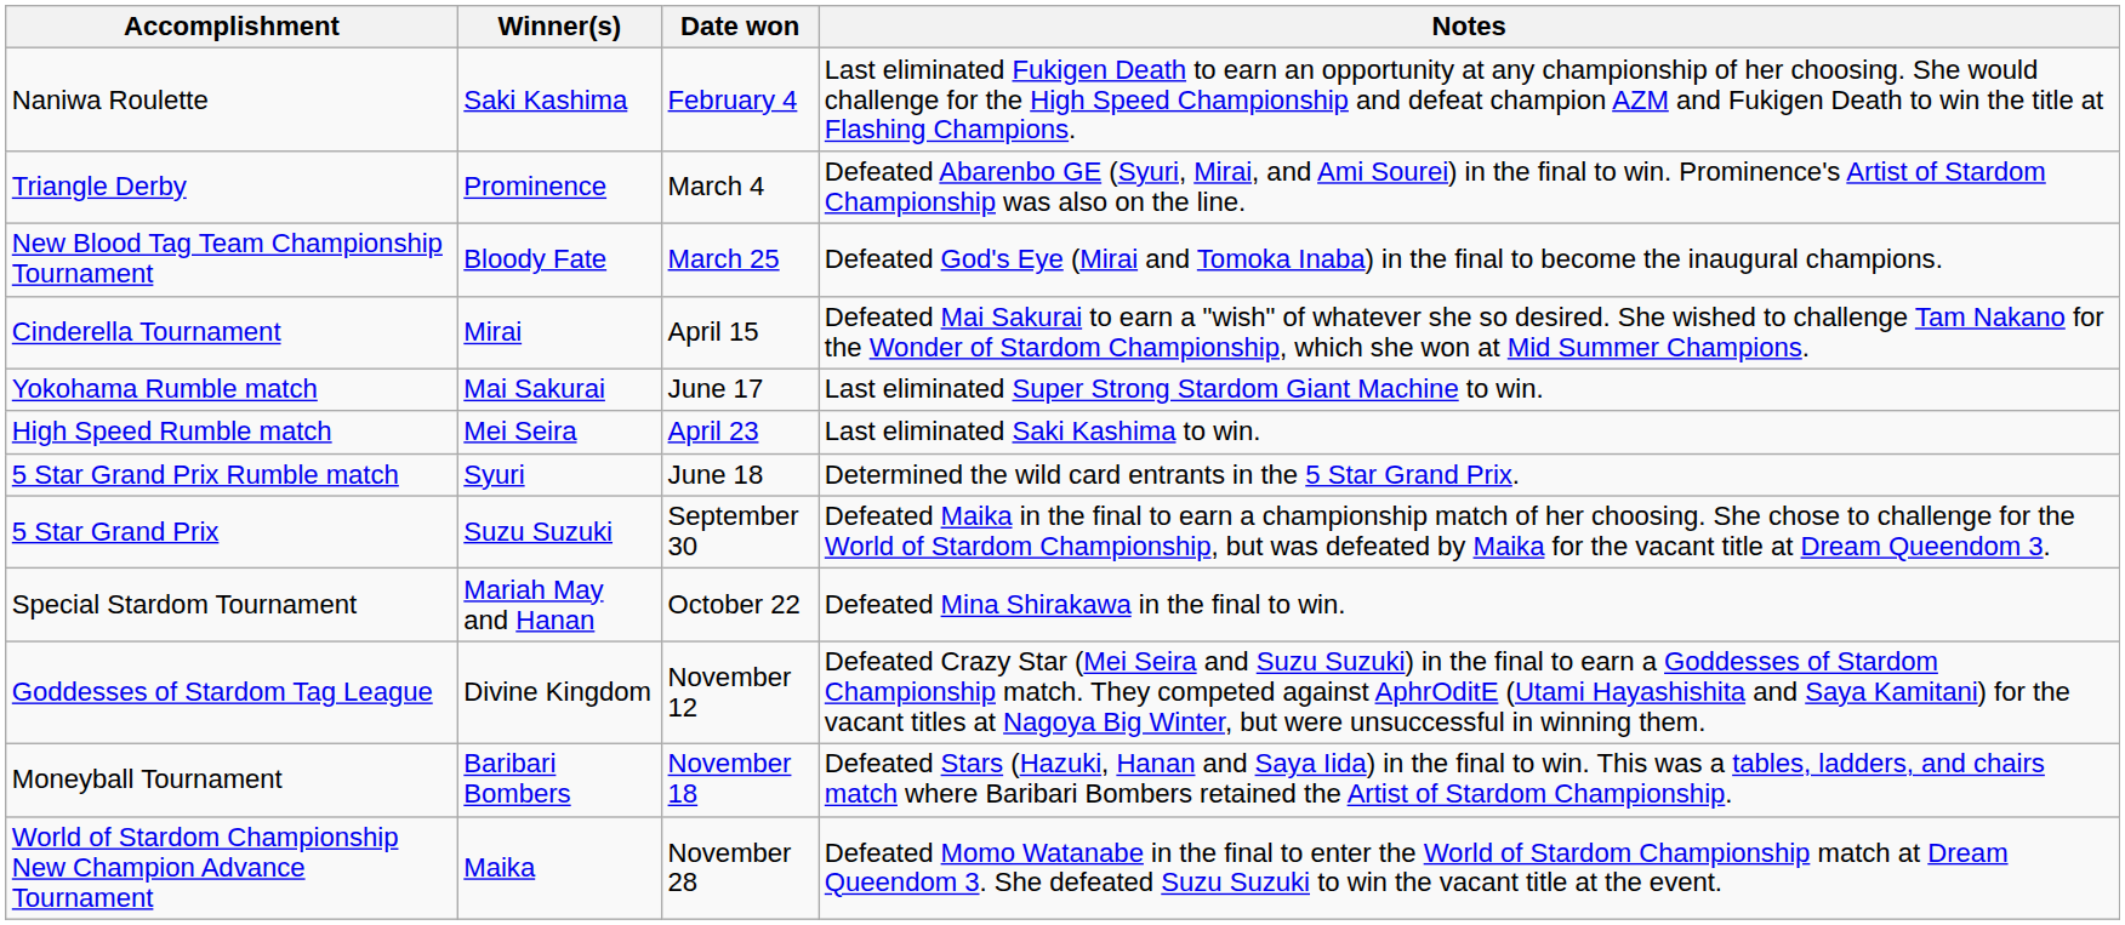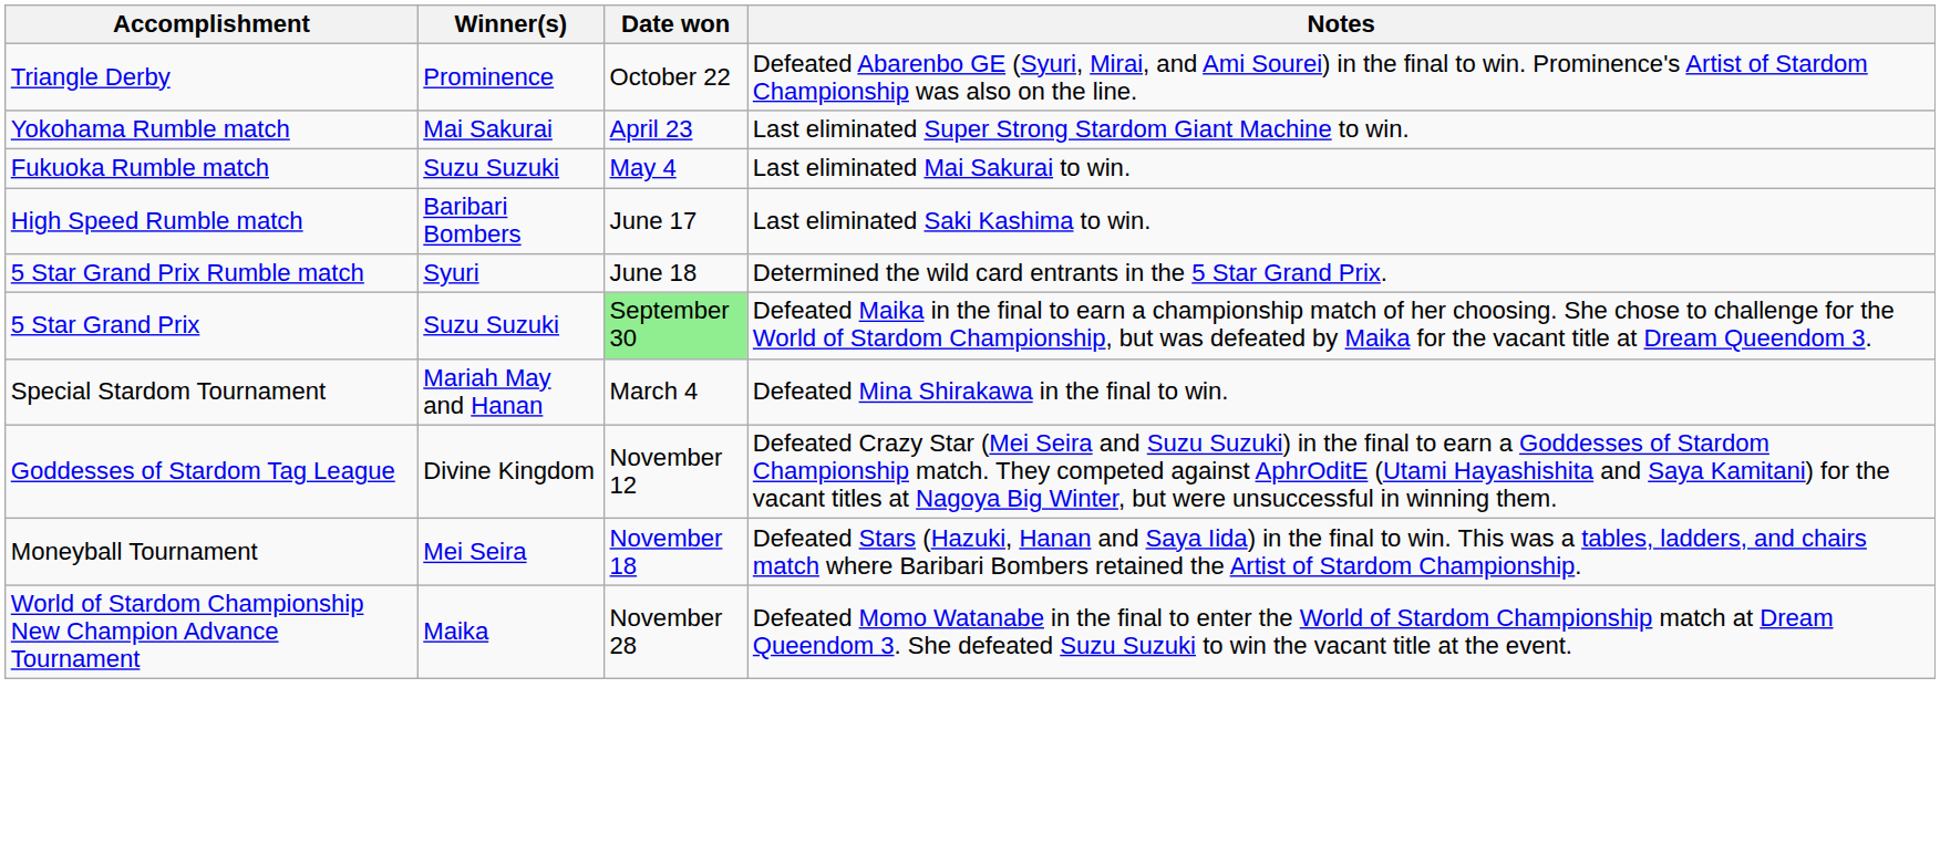- row: Naniwa Roulette | Saki Kashima | February 4 | Last eliminated Fukigen Death to earn an opportunity at any championship of her choosing. She would challenge for the High Speed Championship and defeat champion AZM and Fukigen Death to win the title at Flashing Champions.
Triangle Derby | Date won: March 4 -> October 22
- row: New Blood Tag Team Championship Tournament | Bloody Fate | March 25 | Defeated God's Eye (Mirai and Tomoka Inaba) in the final to become the inaugural champions.
- row: Cinderella Tournament | Mirai | April 15 | Defeated Mai Sakurai to earn a "wish" of whatever she so desired. She wished to challenge Tam Nakano for the Wonder of Stardom Championship, which she won at Mid Summer Champions.
Yokohama Rumble match | Date won: June 17 -> April 23
+ row: Fukuoka Rumble match | Suzu Suzuki | May 4 | Last eliminated Mai Sakurai to win.
High Speed Rumble match | Winner(s): Mei Seira -> Baribari Bombers
High Speed Rumble match | Date won: April 23 -> June 17
5 Star Grand Prix | Date won: no background -> lightgreen background
Special Stardom Tournament | Date won: October 22 -> March 4
Moneyball Tournament | Winner(s): Baribari Bombers -> Mei Seira
